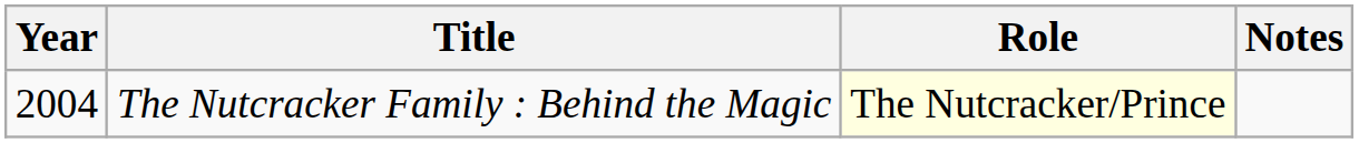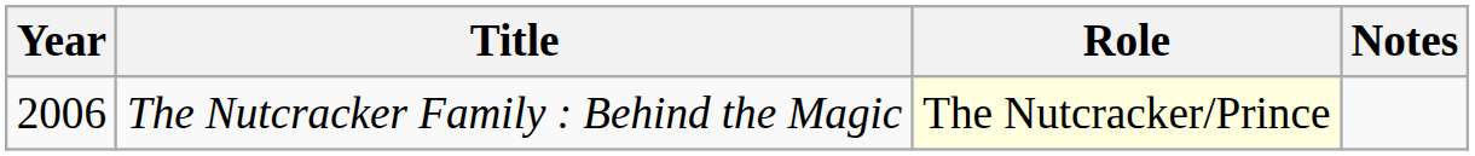The Nutcracker Family : Behind the Magic | Year: 2004 -> 2006
